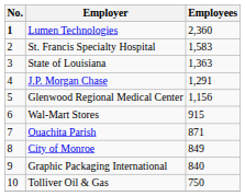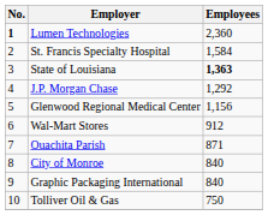St. Francis Specialty Hospital | Employees: 1,583 -> 1,584
State of Louisiana | Employees: normal -> bold
J.P. Morgan Chase | Employees: 1,291 -> 1,292
Wal-Mart Stores | Employees: 915 -> 912
City of Monroe | Employees: 849 -> 840
